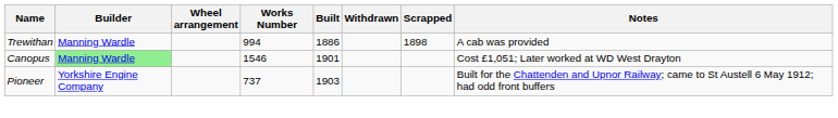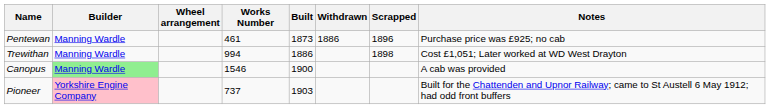+ row: Pentewan | Manning Wardle | 461 | 1873 | 1886 | 1896 | Purchase price was £925; no cab
Trewithan | Notes: A cab was provided -> Cost £1,051; Later worked at WD West Drayton
Canopus | Built: 1901 -> 1900
Canopus | Notes: Cost £1,051; Later worked at WD West Drayton -> A cab was provided
Pioneer | Builder: no background -> pink background
